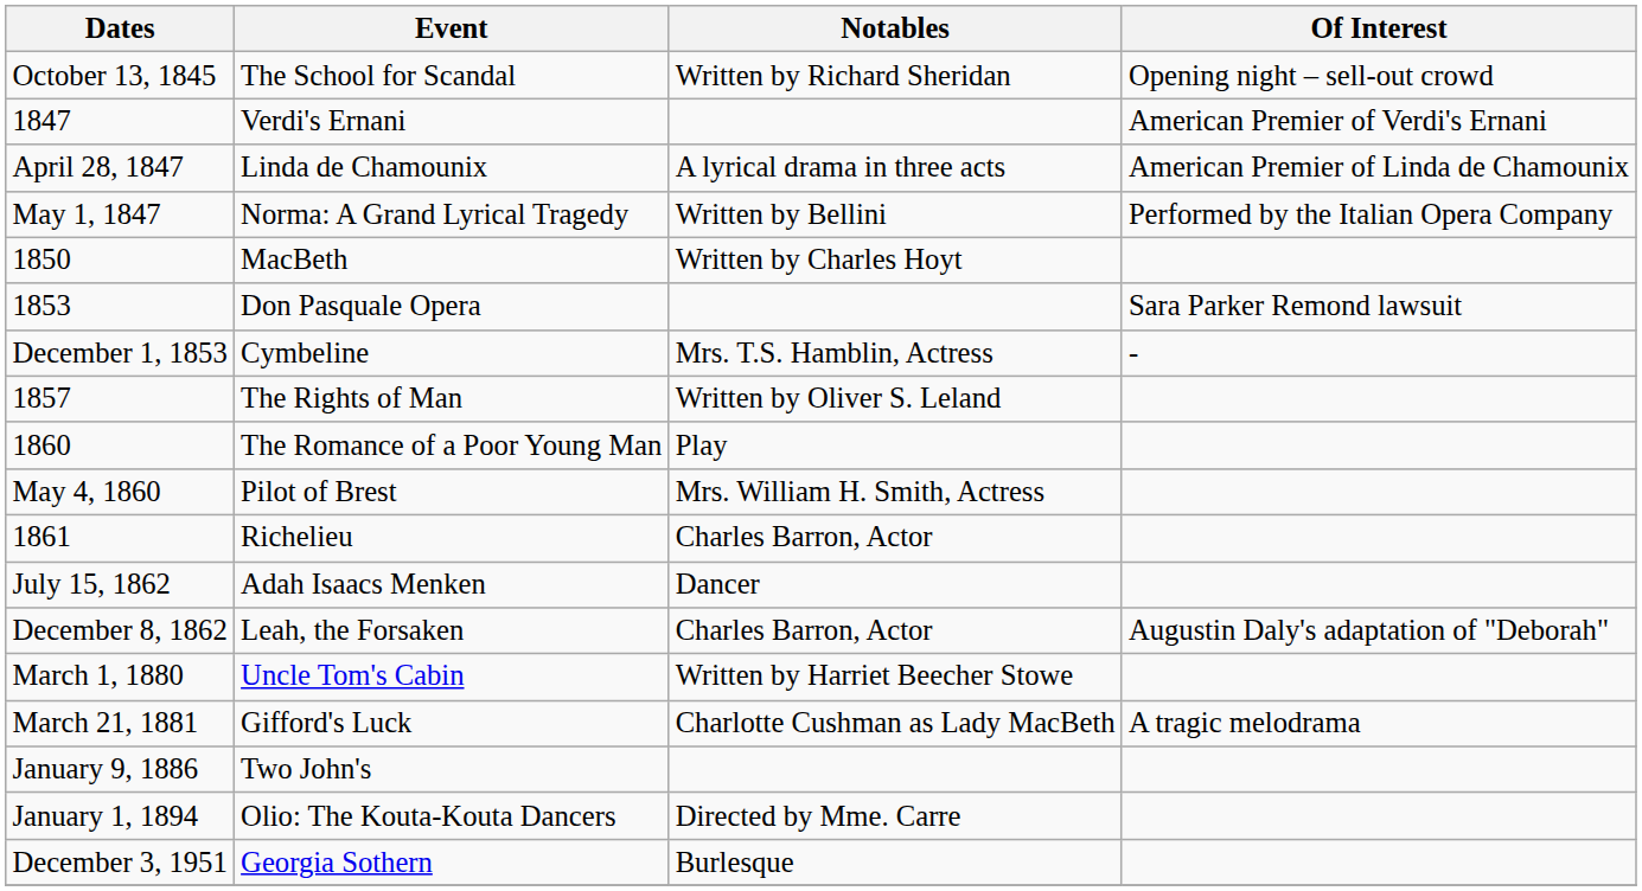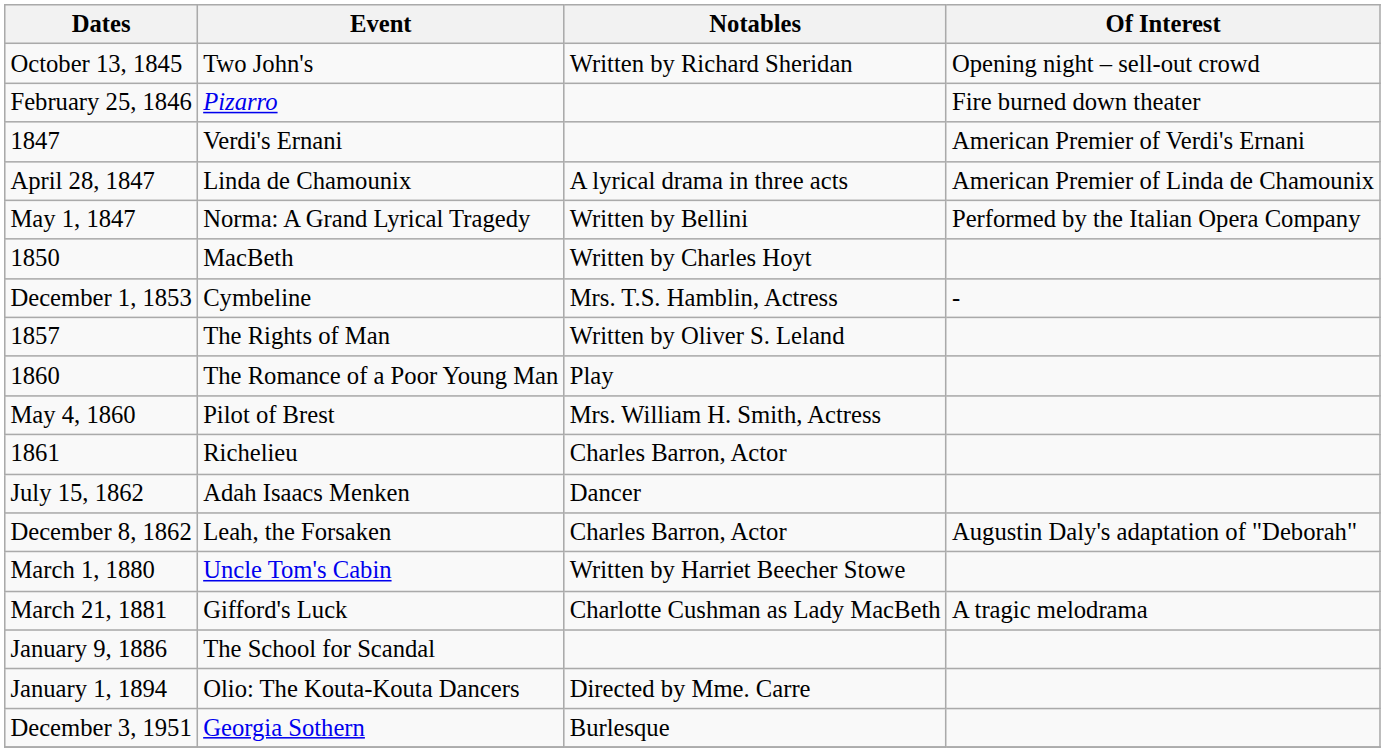October 13, 1845 | Event: The School for Scandal -> Two John's
+ row: February 25, 1846 | Pizarro | Fire burned down theater
- row: 1853 | Don Pasquale Opera | Sara Parker Remond lawsuit
January 9, 1886 | Event: Two John's -> The School for Scandal
